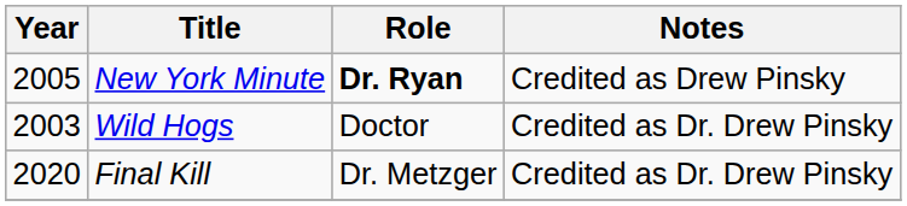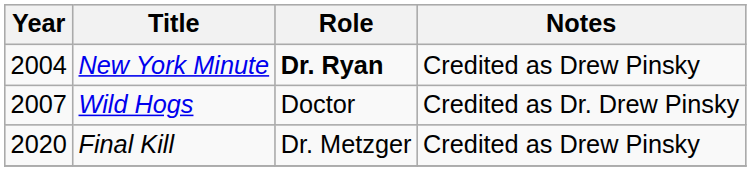New York Minute | Year: 2005 -> 2004
Wild Hogs | Year: 2003 -> 2007
Final Kill | Notes: Credited as Dr. Drew Pinsky -> Credited as Drew Pinsky
